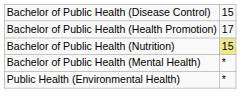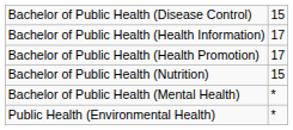+ row: Bachelor of Public Health (Health Information) | 17
Bachelor of Public Health (Nutrition) | column 2: khaki background -> no background
